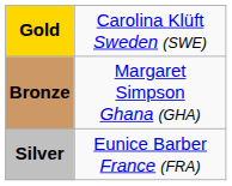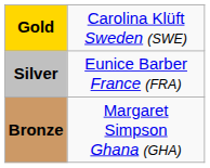rows swapped: Silver <-> Bronze
